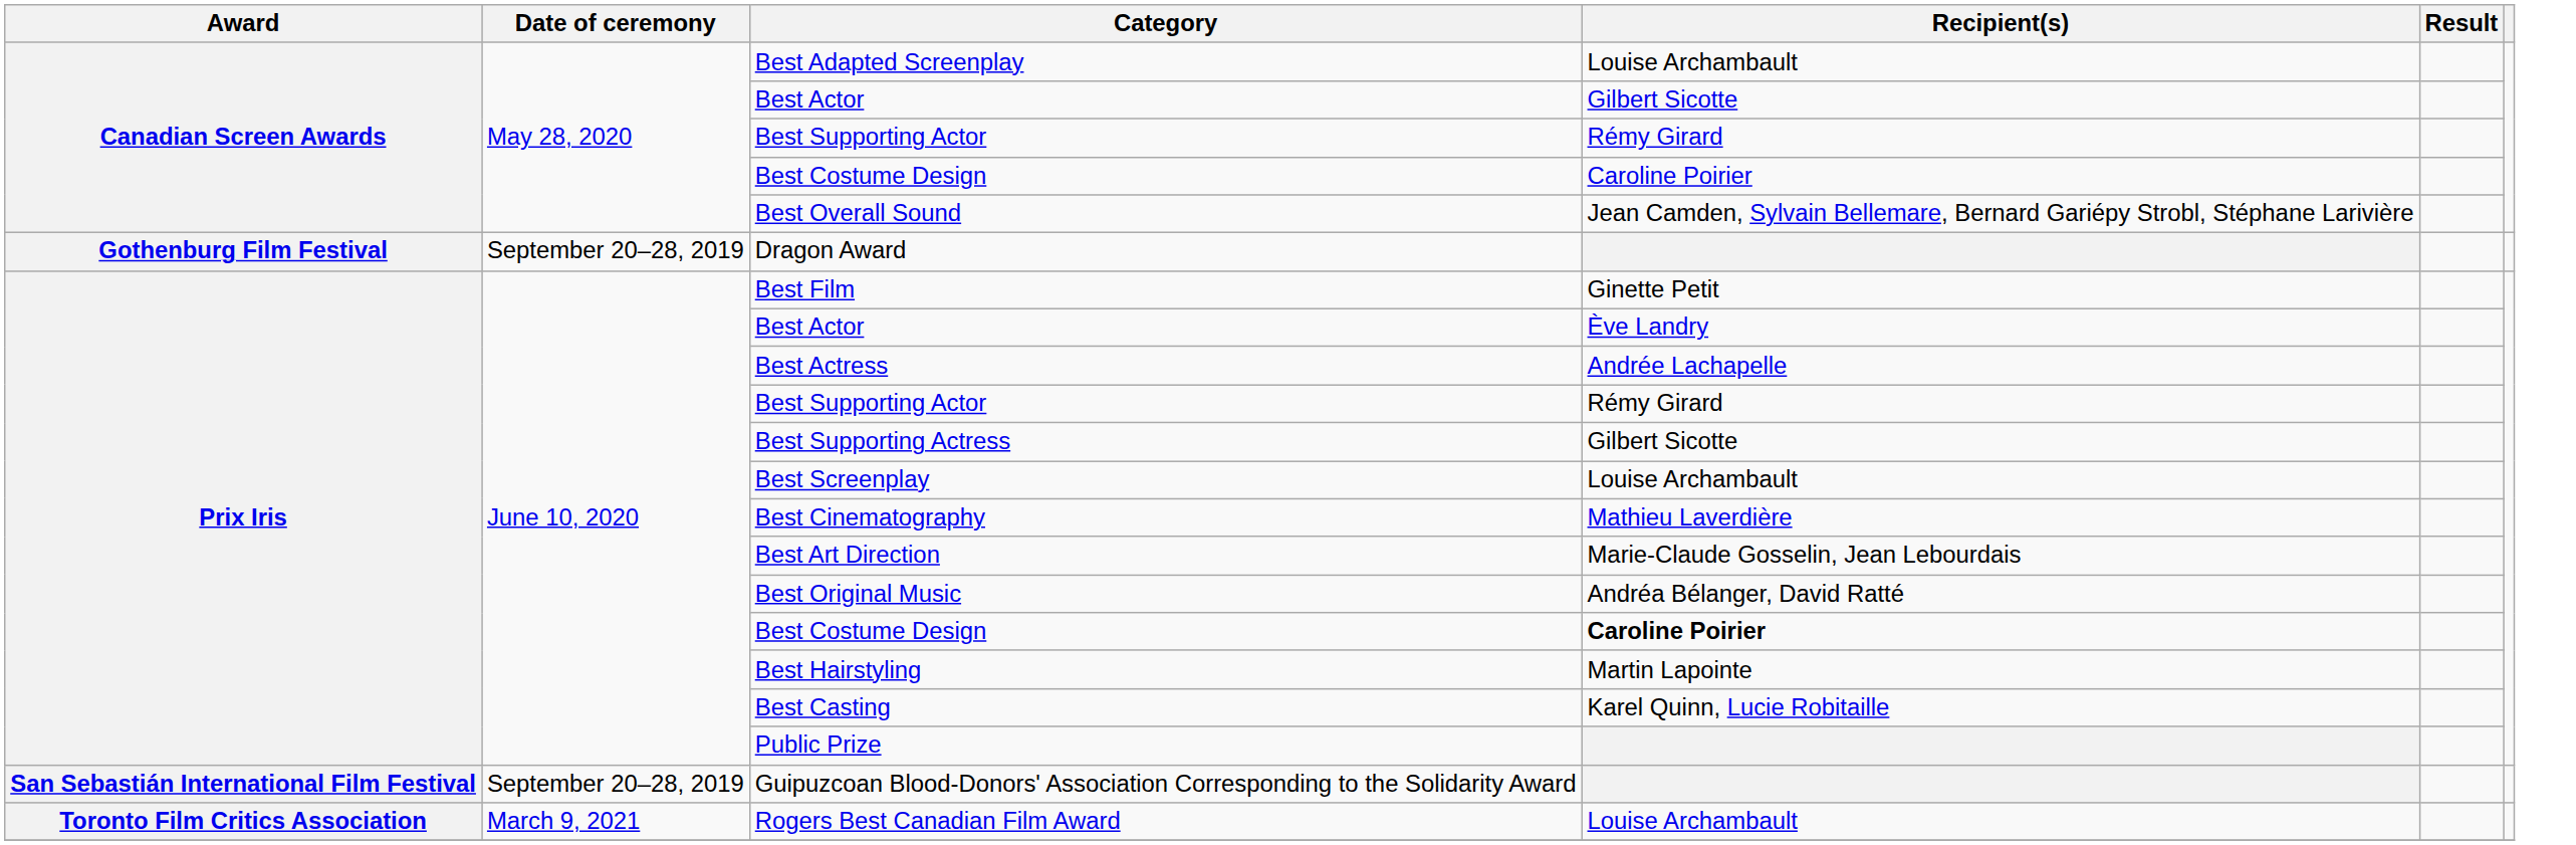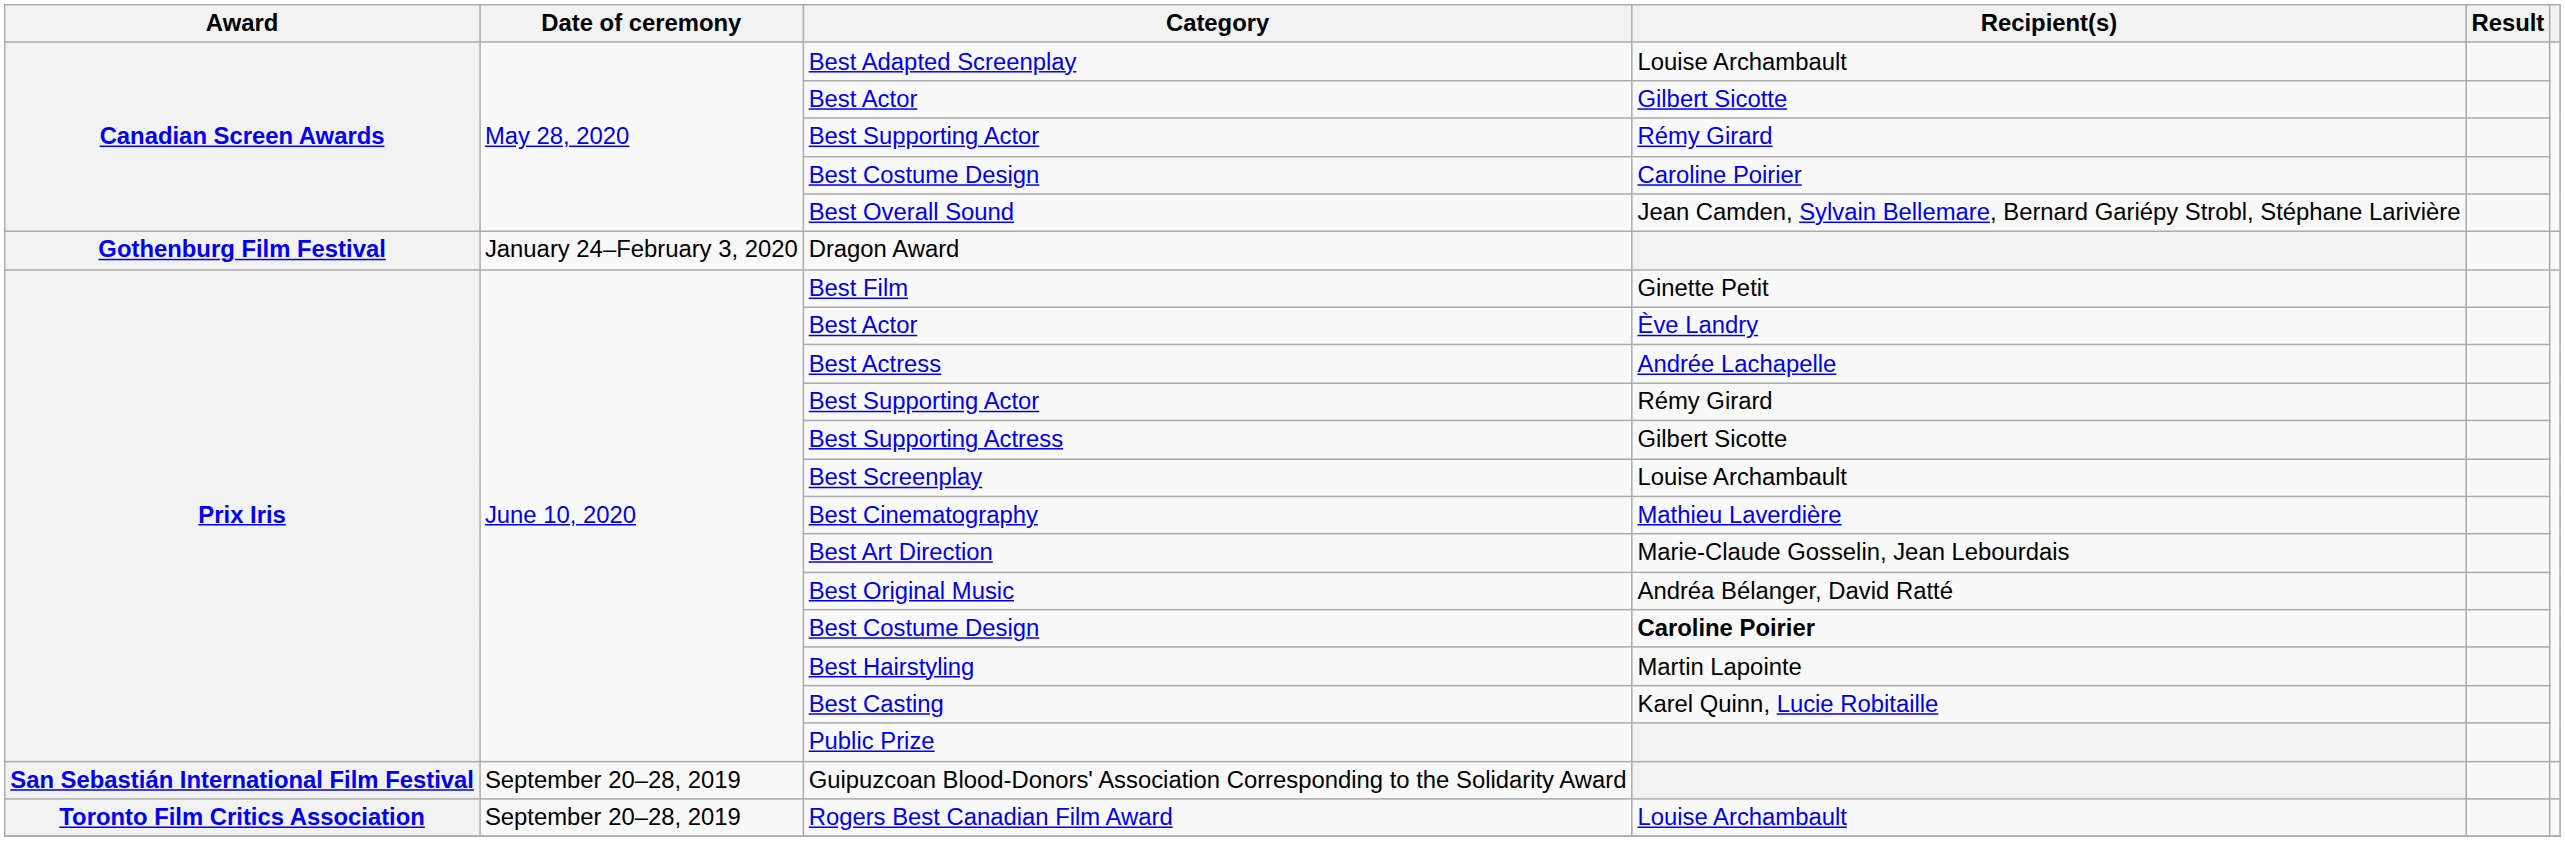Dragon Award | Date of ceremony: September 20–28, 2019 -> January 24–February 3, 2020
Rogers Best Canadian Film Award | Date of ceremony: March 9, 2021 -> September 20–28, 2019
